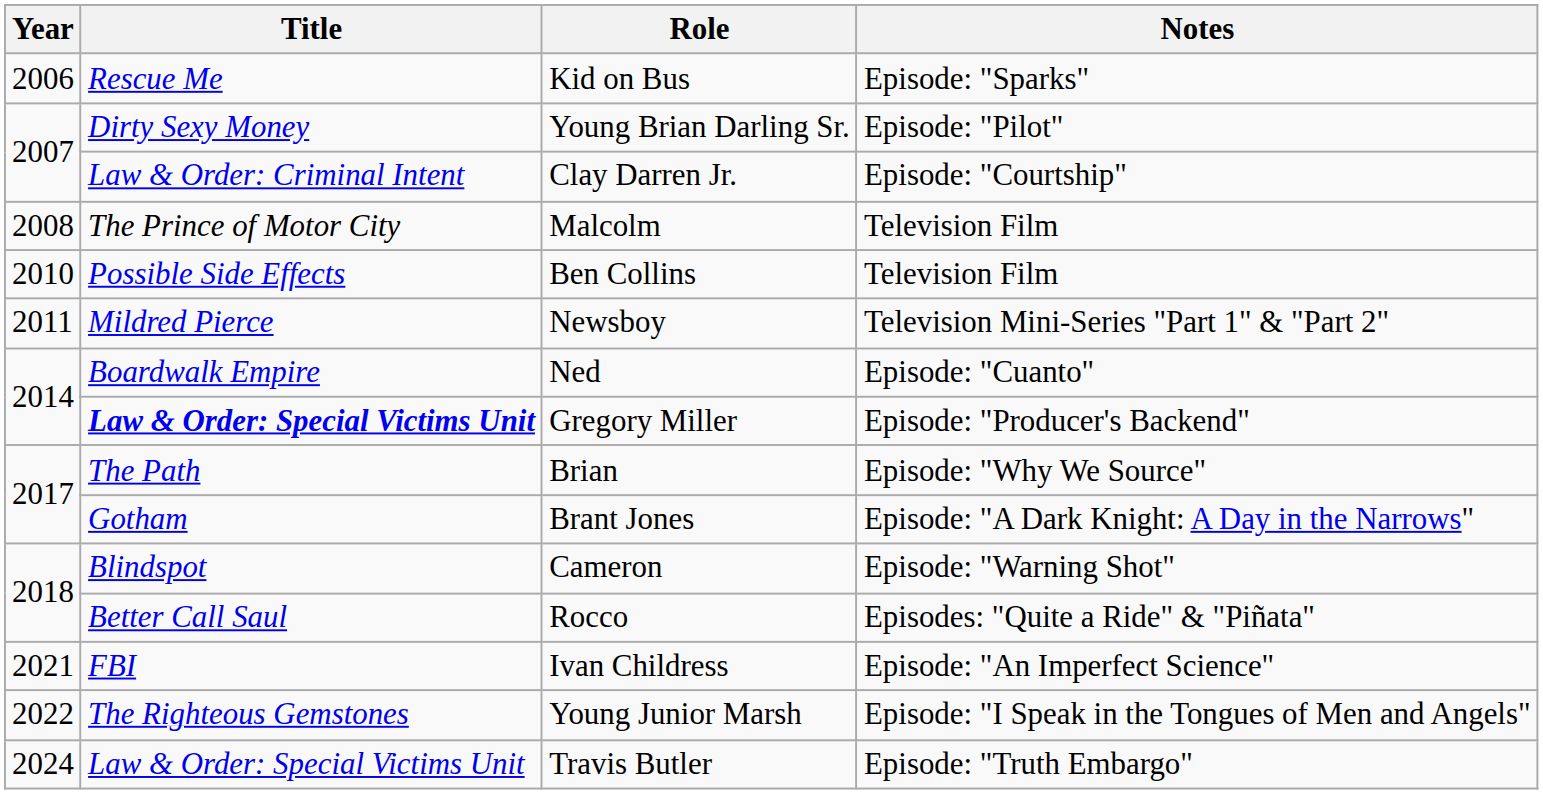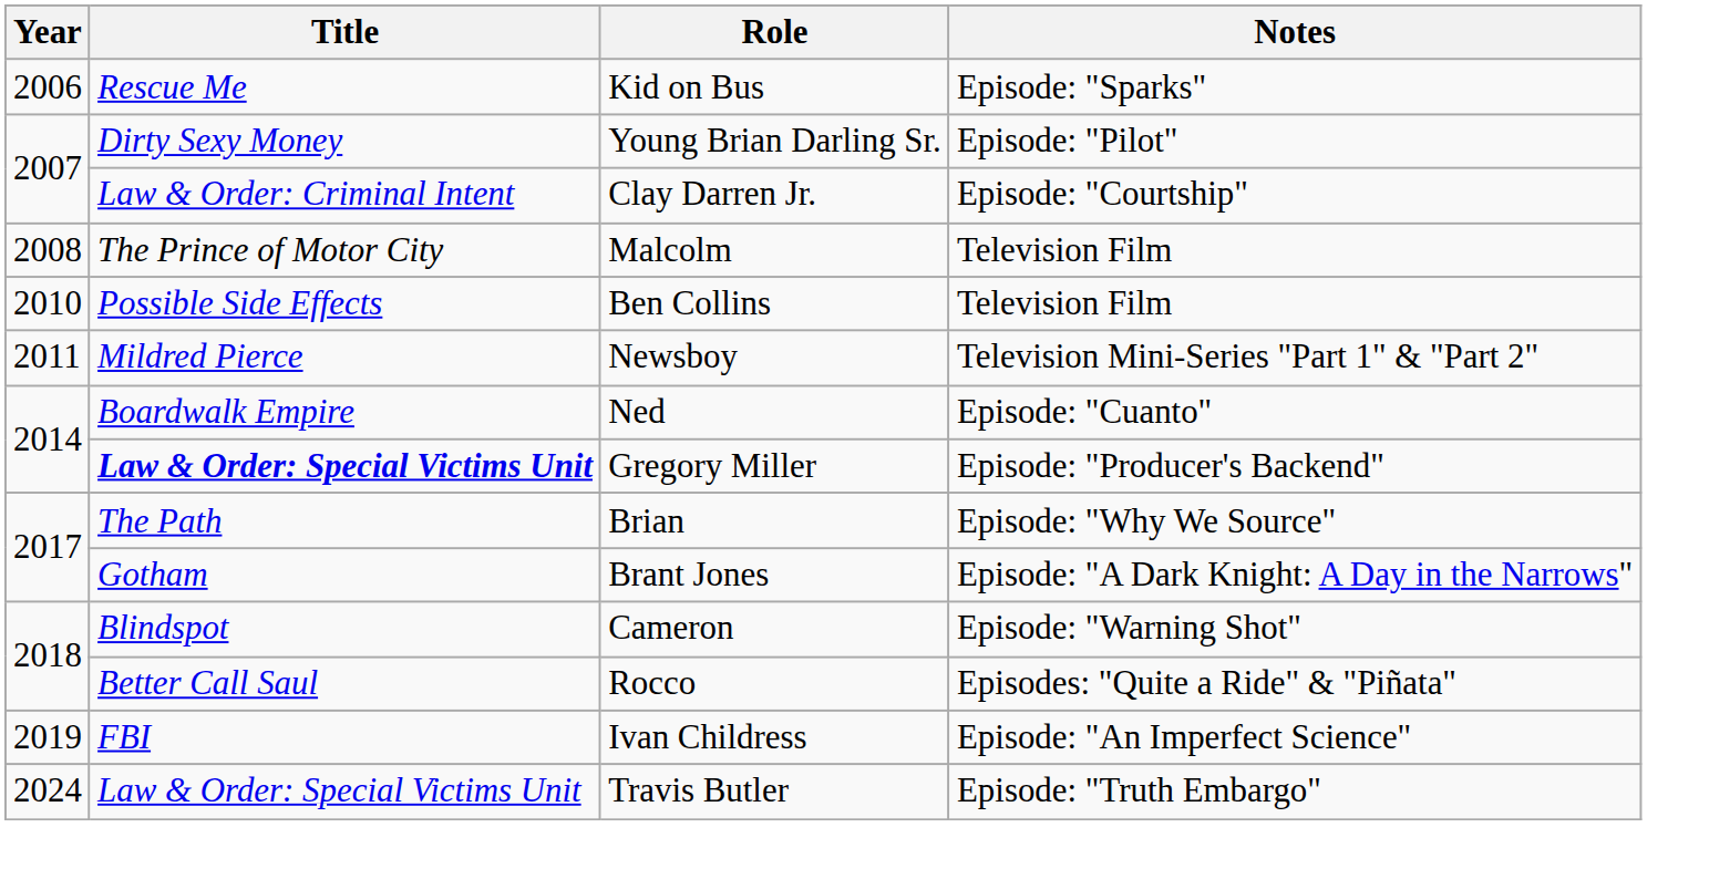Ivan Childress | Year: 2021 -> 2019
- row: 2022 | The Righteous Gemstones | Young Junior Marsh | Episode: "I Speak in the Tongues of Men and Angels"
